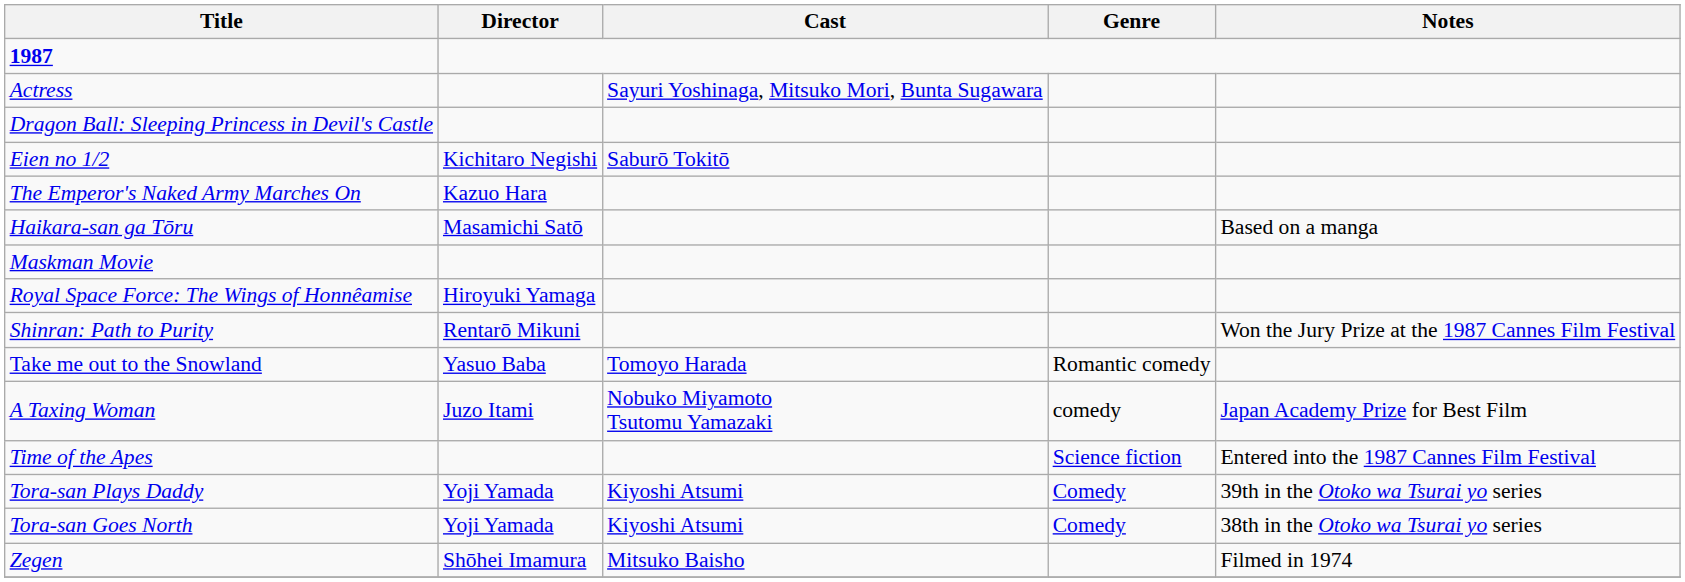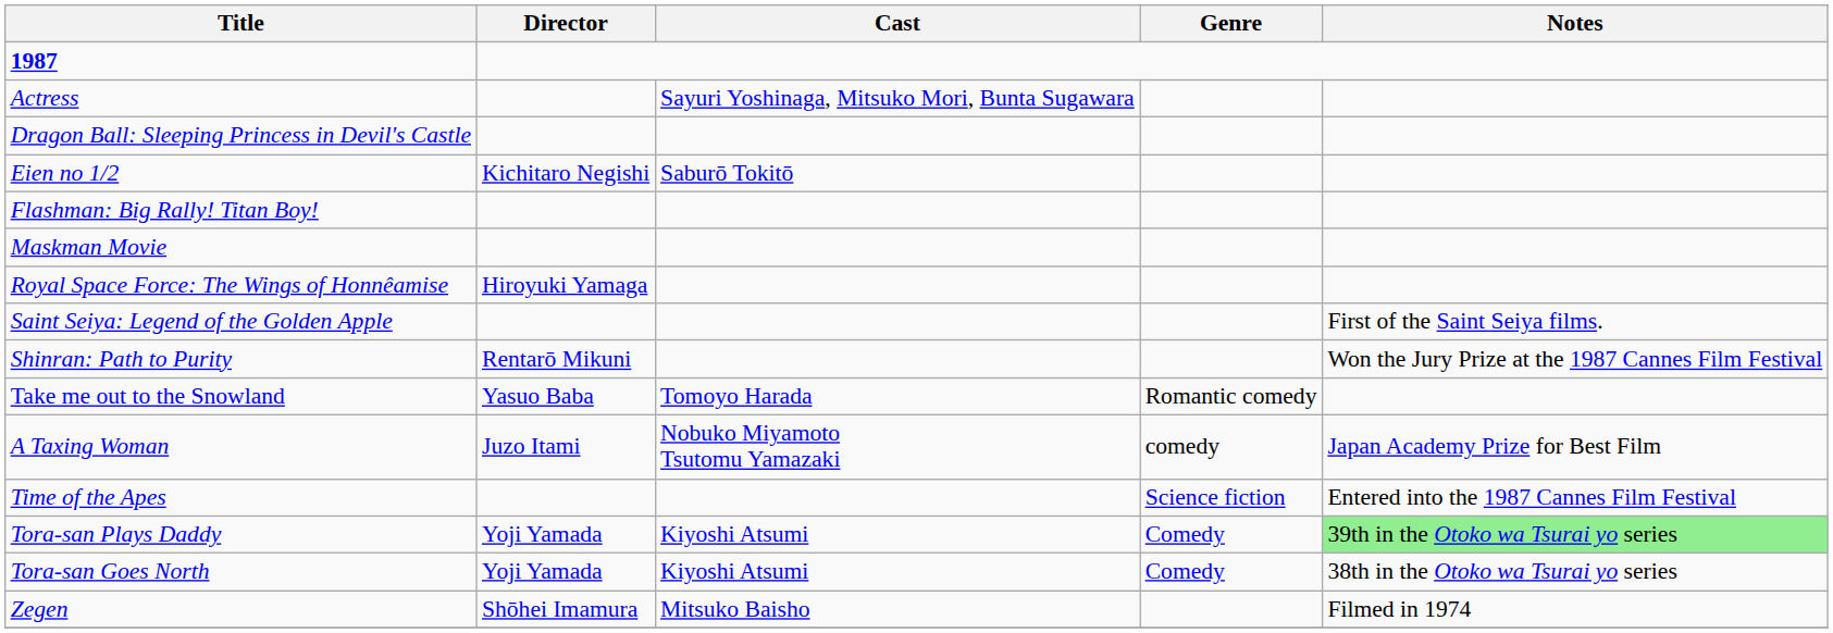- row: The Emperor's Naked Army Marches On | Kazuo Hara
+ row: Flashman: Big Rally! Titan Boy!
- row: Haikara-san ga Tōru | Masamichi Satō | Based on a manga
+ row: Saint Seiya: Legend of the Golden Apple | First of the Saint Seiya films.
Tora-san Plays Daddy | Notes: no background -> lightgreen background
